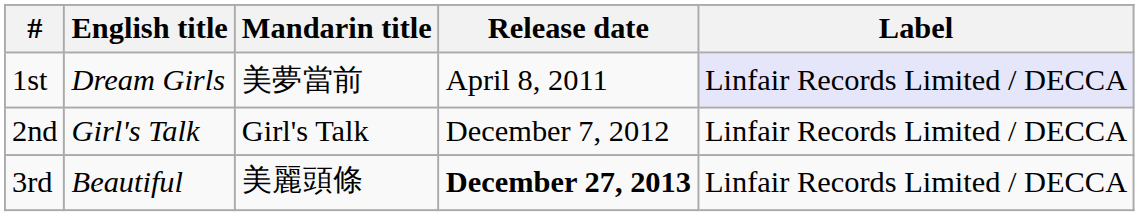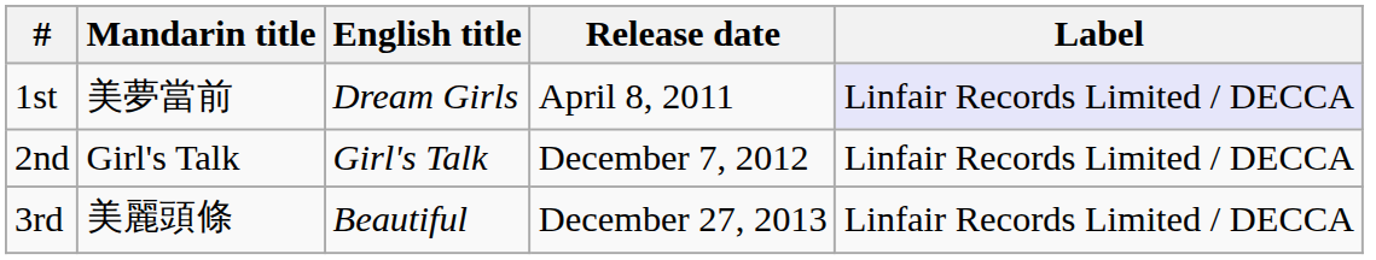columns swapped: Mandarin title <-> English title
3rd | Release date: bold -> normal
